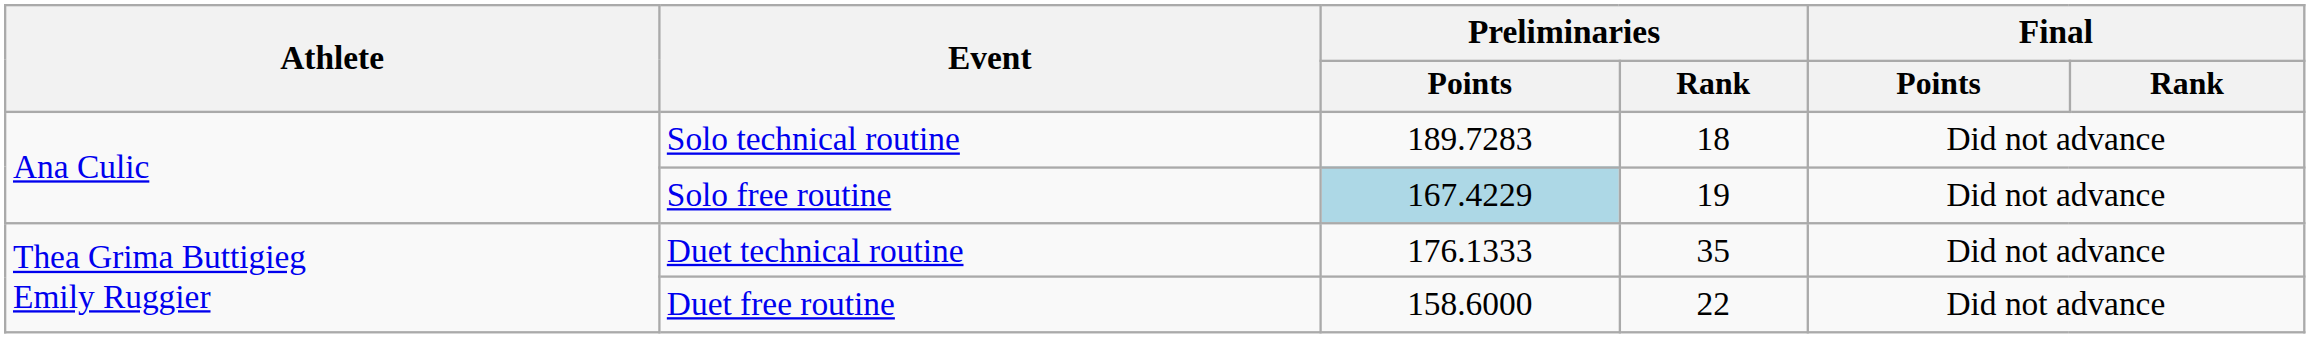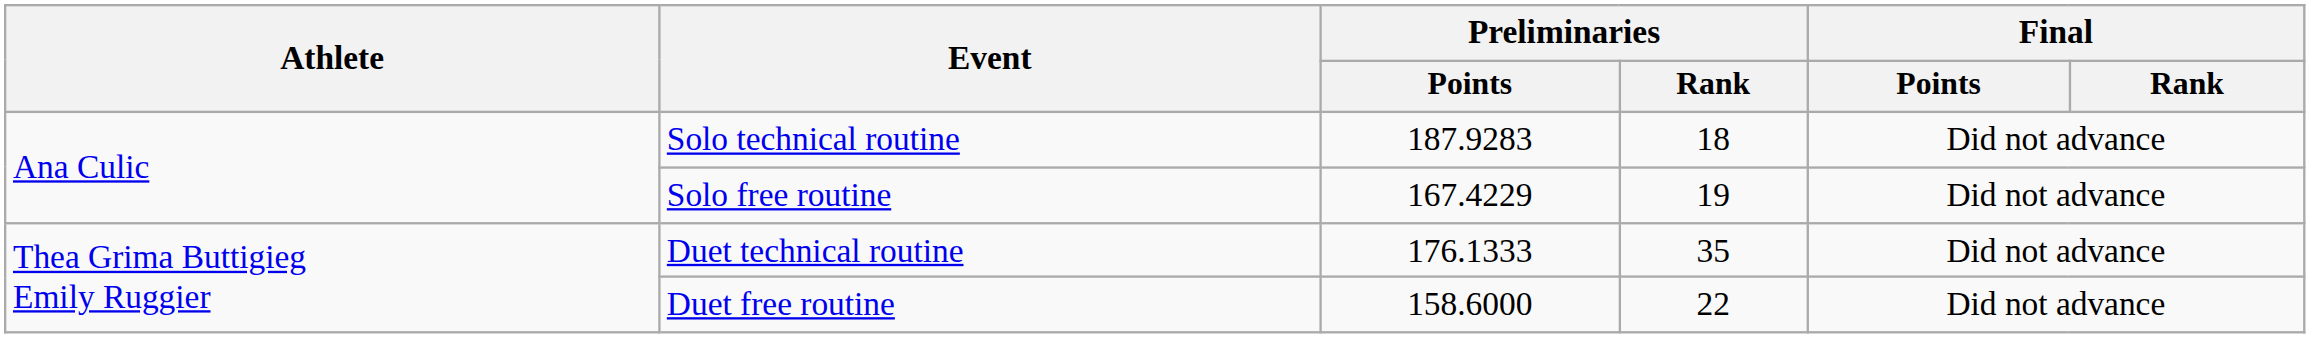Solo technical routine | Preliminaries / Points: 189.7283 -> 187.9283
Solo free routine | Preliminaries / Points: lightblue background -> no background
